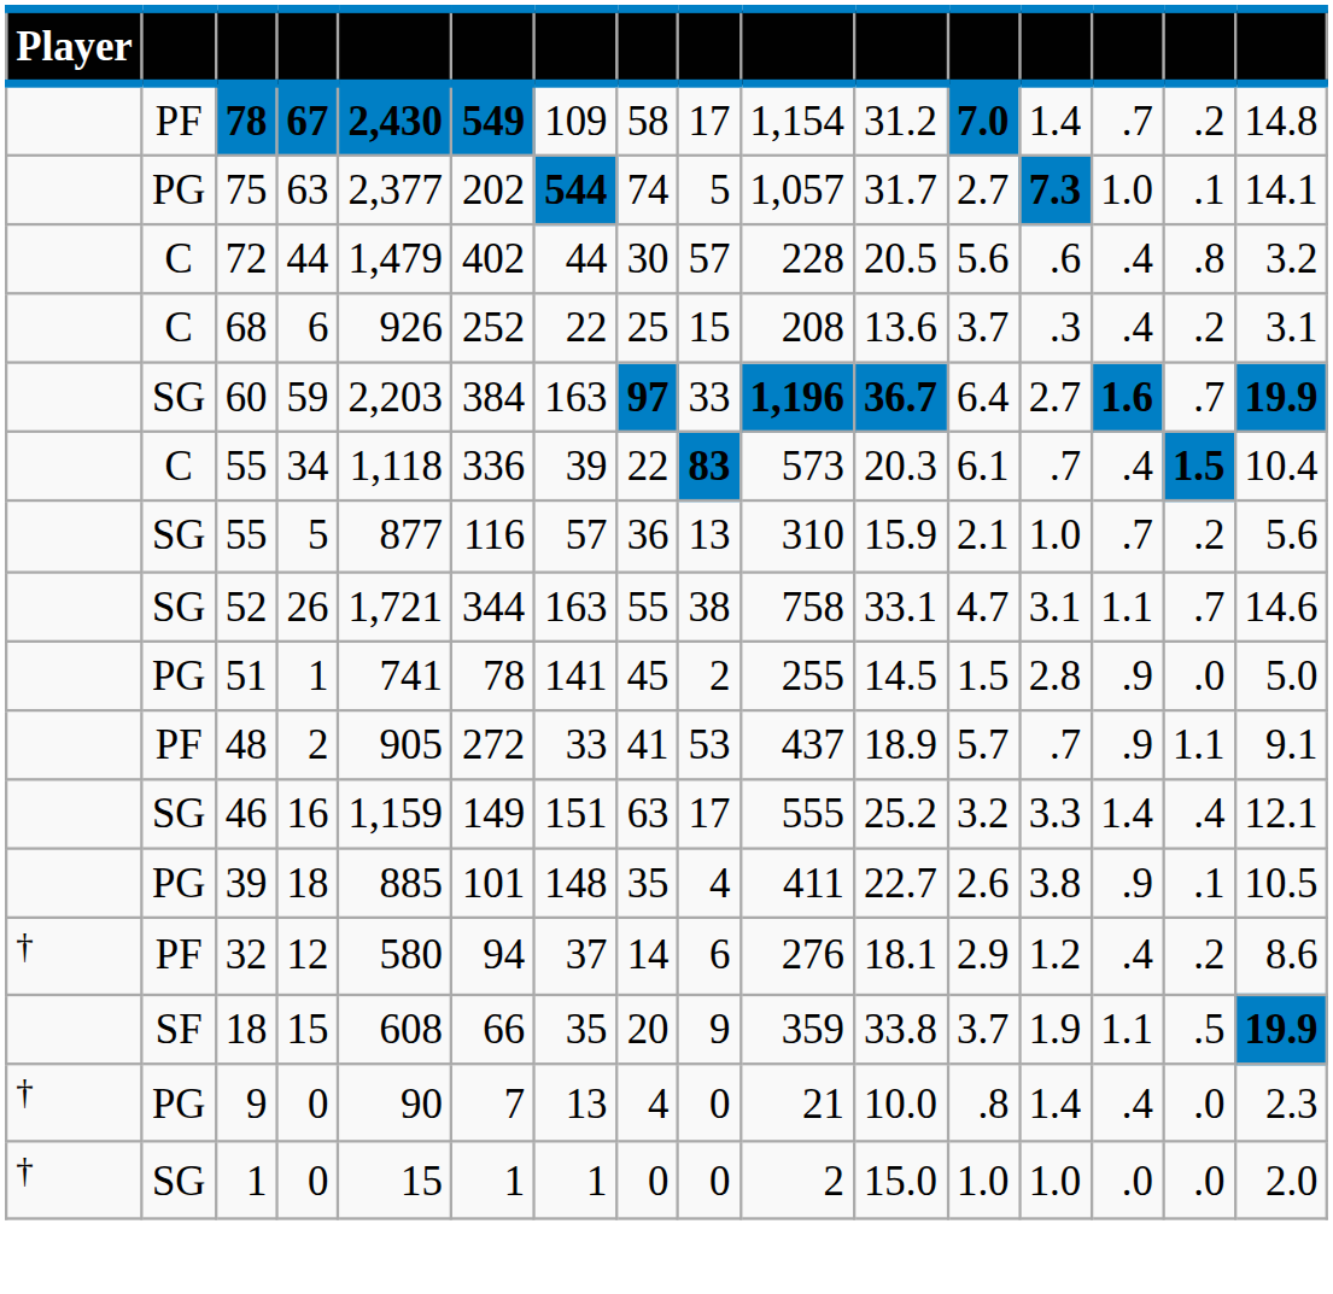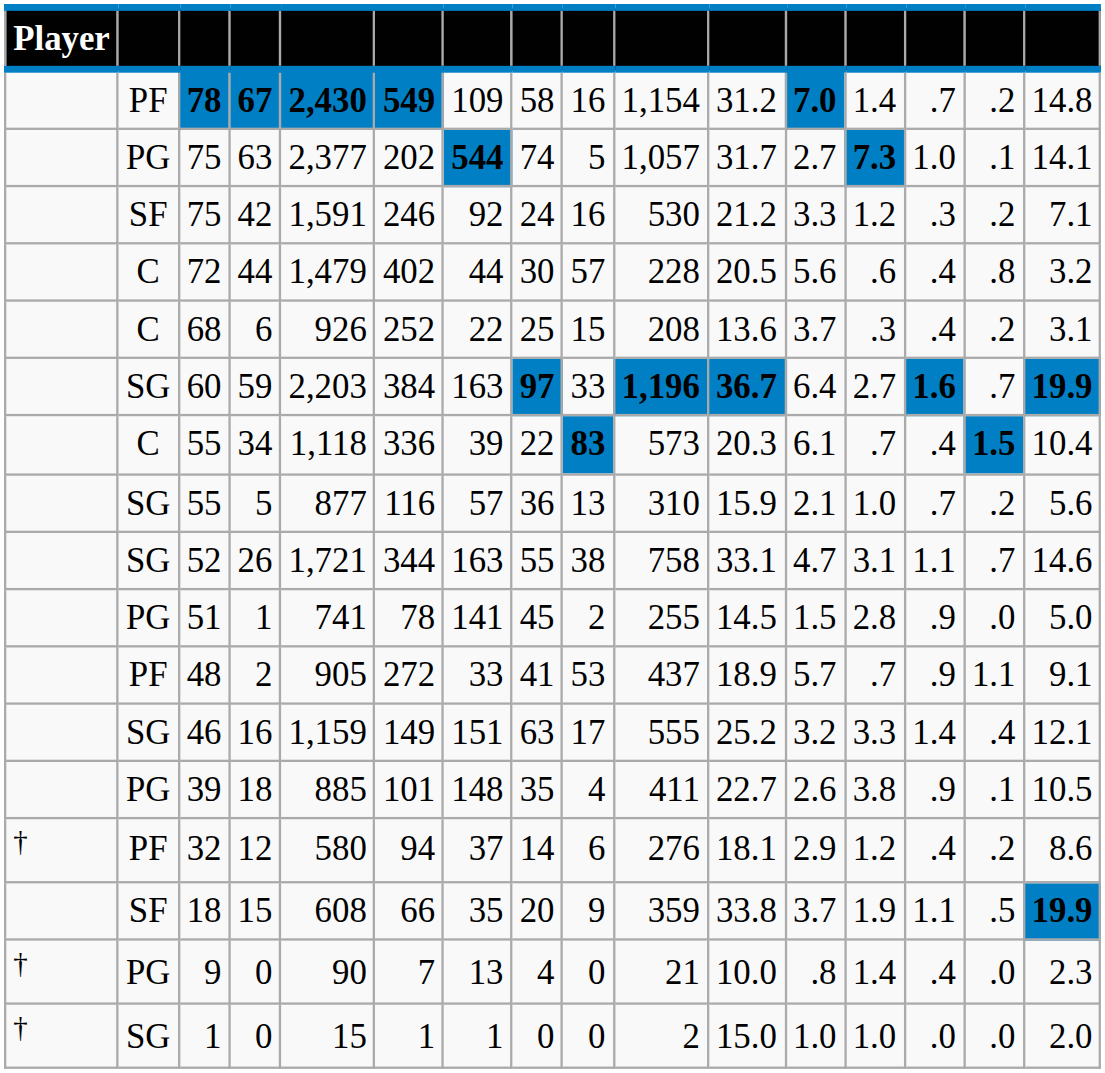67 | column 9: 17 -> 16
+ row: SF | 75 | 42 | 1,591 | 246 | 92 | 24 | 16 | 530 | 21.2 | 3.3 | 1.2 | .3 | .2 | 7.1
